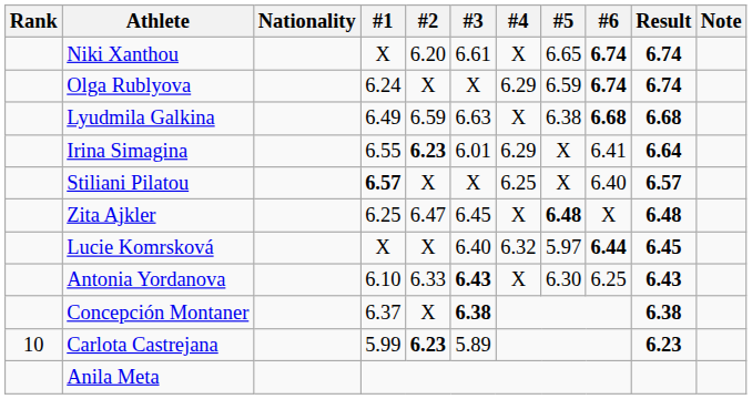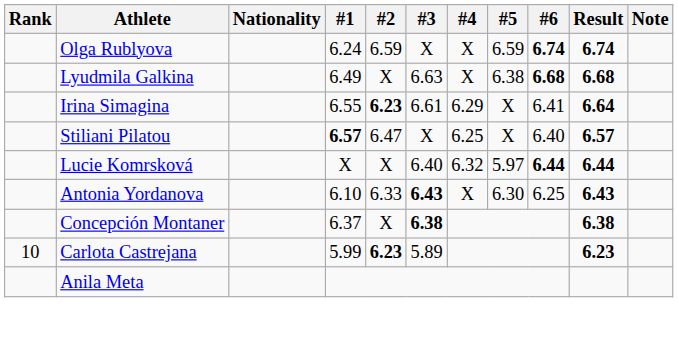- row: Niki Xanthou | X | 6.20 | 6.61 | X | 6.65 | 6.74 | 6.74
Olga Rublyova | #2: X -> 6.59
Olga Rublyova | #4: 6.29 -> X
Lyudmila Galkina | #2: 6.59 -> X
Irina Simagina | #3: 6.01 -> 6.61
Stiliani Pilatou | #2: X -> 6.47
- row: Zita Ajkler | 6.25 | 6.47 | 6.45 | X | 6.48 | X | 6.48
Lucie Komrsková | Result: 6.45 -> 6.44
